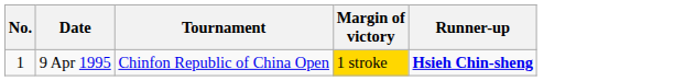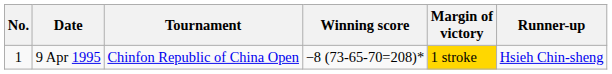+ column: Winning score | −8 (73-65-70=208)*
9 Apr 1995 | Runner-up: bold -> normal
